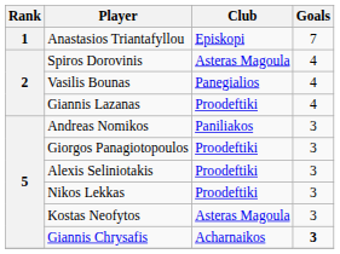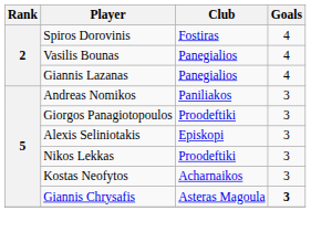- row: 1 | Anastasios Triantafyllou | Episkopi | 7
Spiros Dorovinis | Club: Asteras Magoula -> Fostiras
Giannis Lazanas | Club: Proodeftiki -> Panegialios
Alexis Seliniotakis | Club: Proodeftiki -> Episkopi
Kostas Neofytos | Club: Asteras Magoula -> Acharnaikos
Giannis Chrysafis | Club: Acharnaikos -> Asteras Magoula
